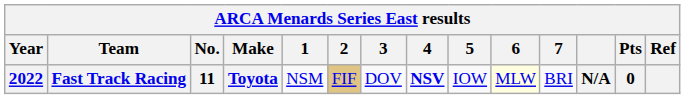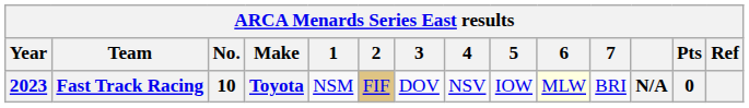Fast Track Racing | Year: 2022 -> 2023
Fast Track Racing | No.: 11 -> 10
Fast Track Racing | 4: bold -> normal
